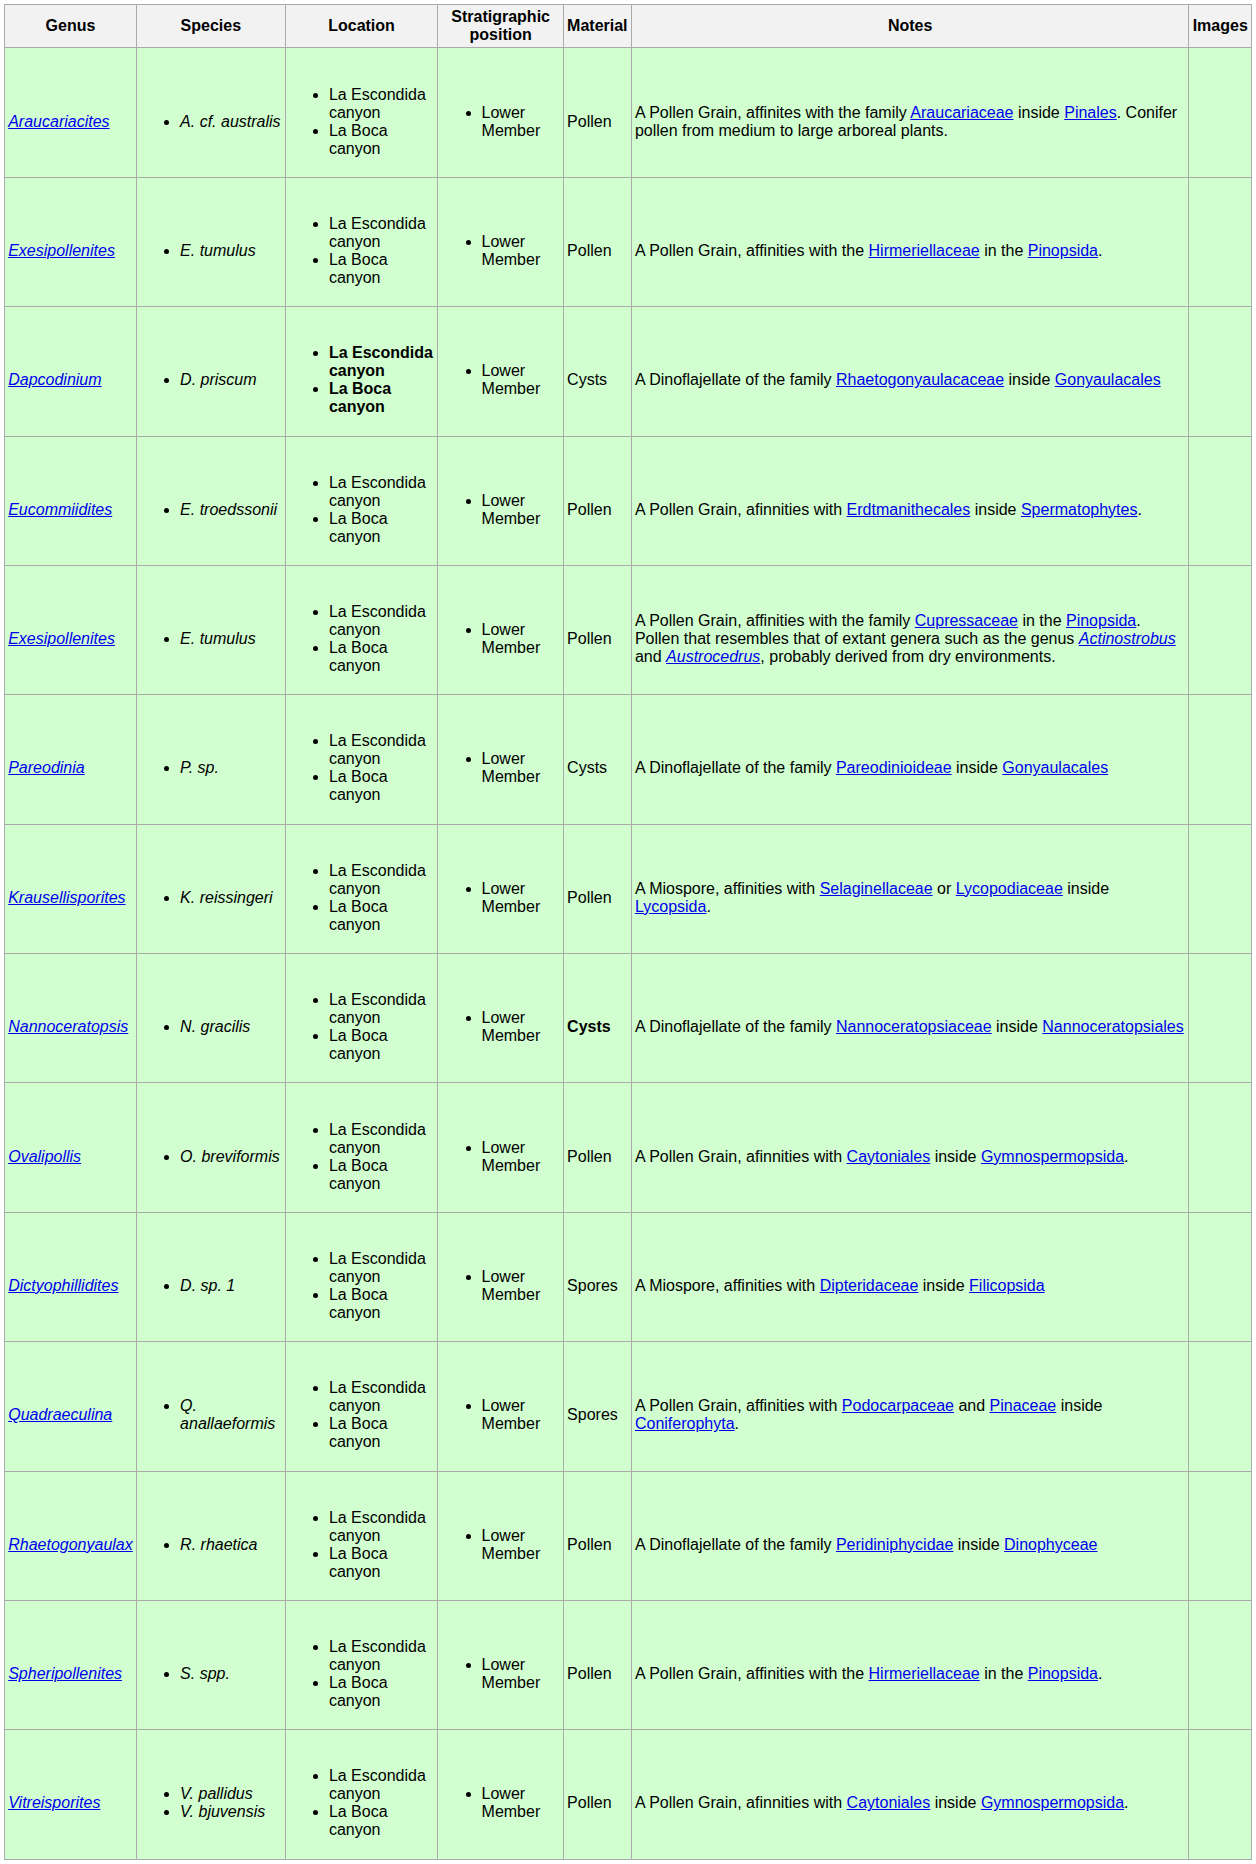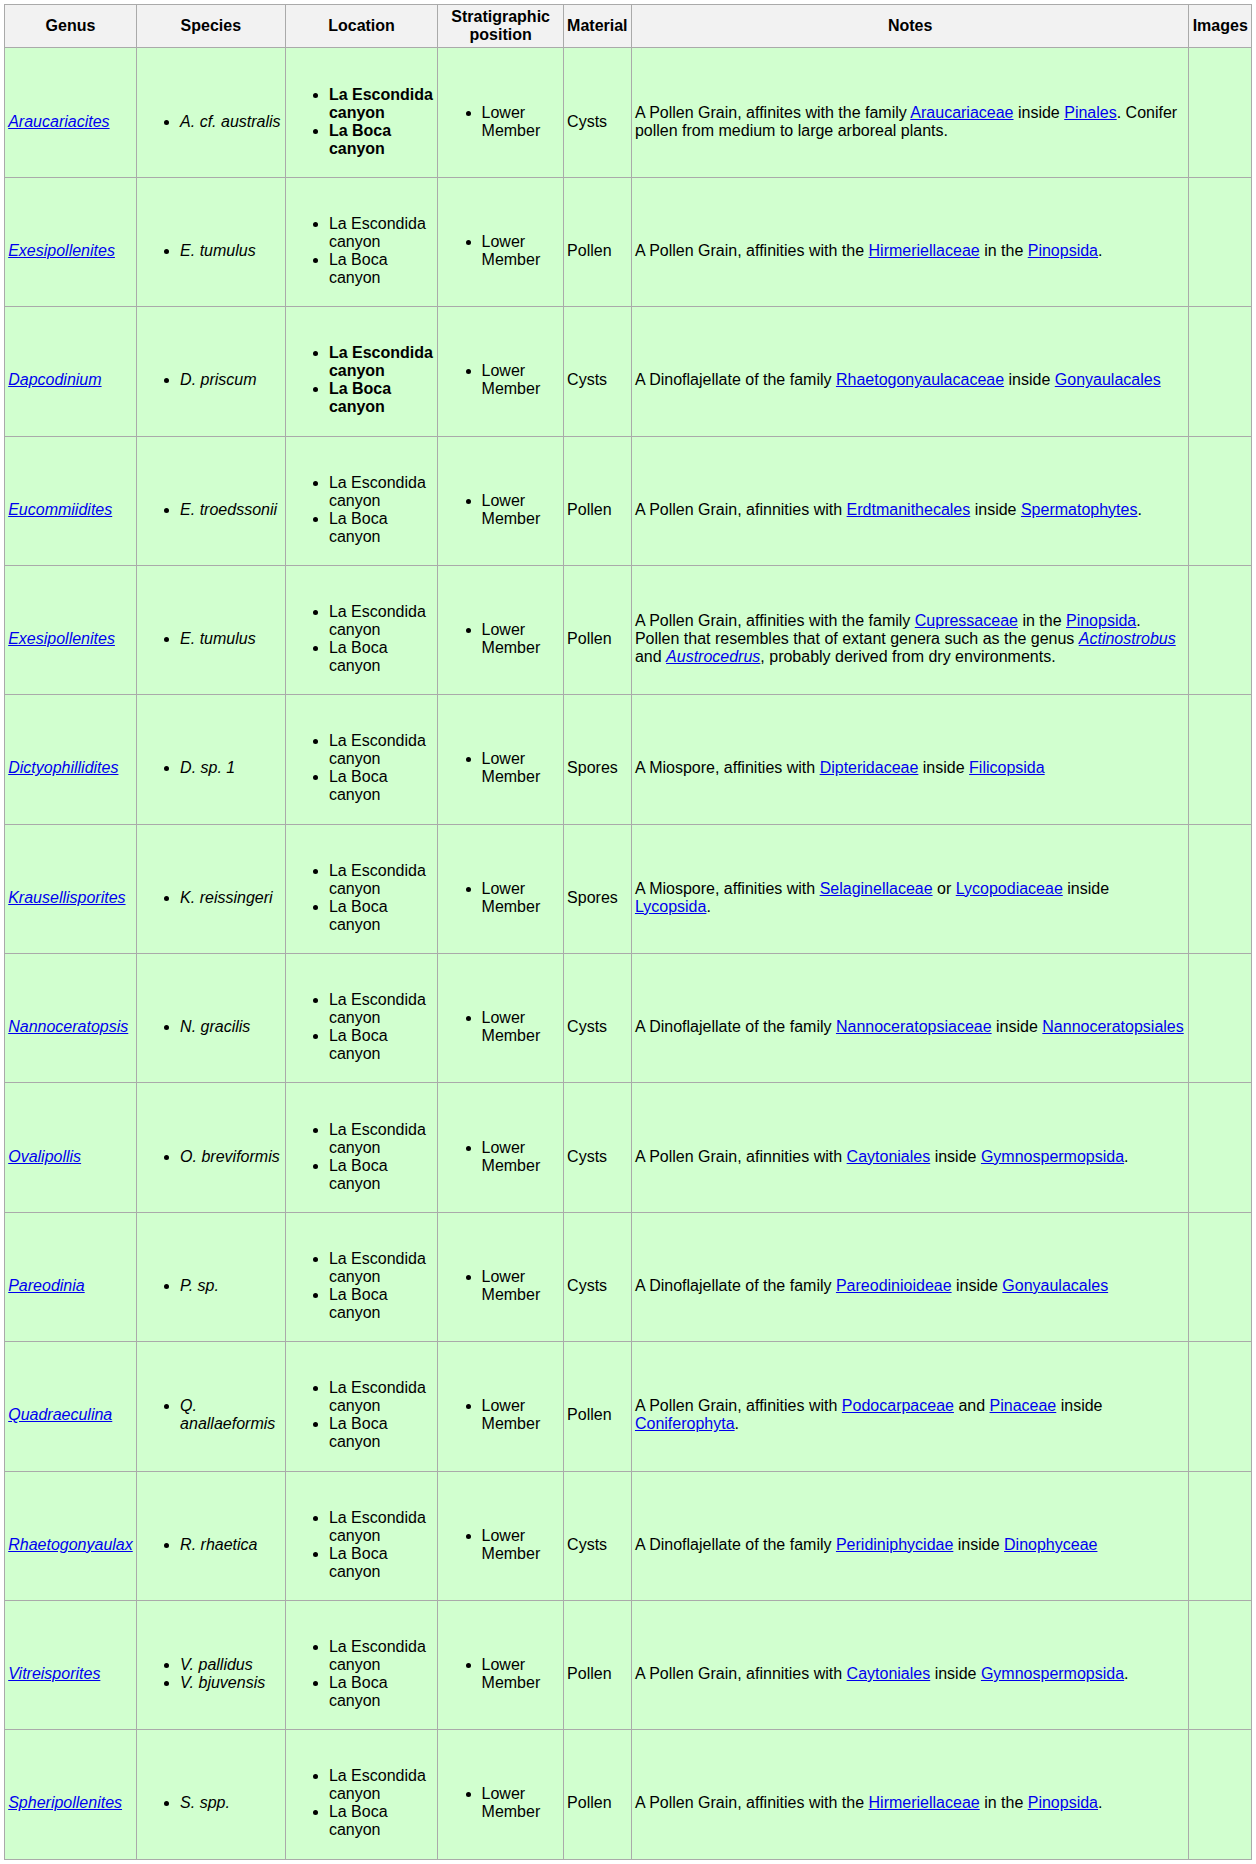Araucariacites | Location: normal -> bold
Araucariacites | Material: Pollen -> Cysts
rows swapped: Dictyophillidites <-> Pareodinia
Krausellisporites | Material: Pollen -> Spores
Nannoceratopsis | Material: bold -> normal
Ovalipollis | Material: Pollen -> Cysts
Quadraeculina | Material: Spores -> Pollen
Rhaetogonyaulax | Material: Pollen -> Cysts
rows swapped: Spheripollenites <-> Vitreisporites
